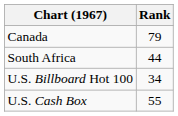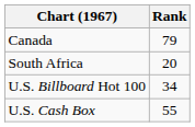South Africa | Rank: 44 -> 20
